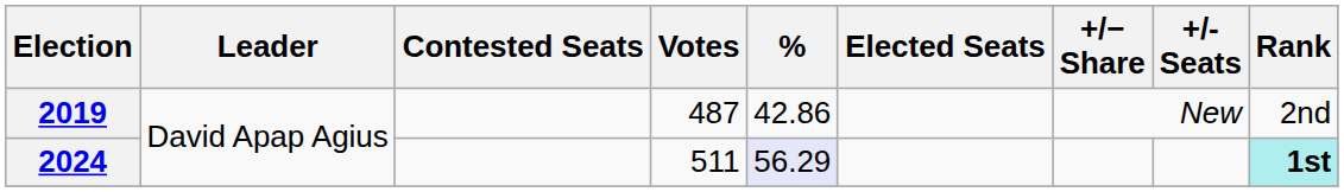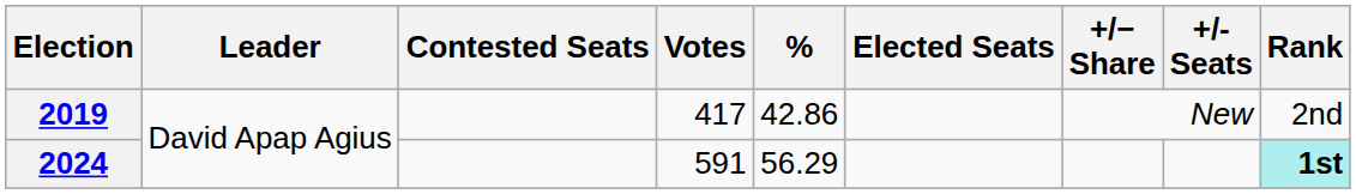2019 | Votes: 487 -> 417
2024 | Votes: 511 -> 591
2024 | %: lavender background -> no background
